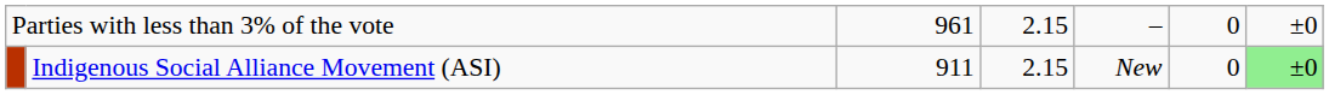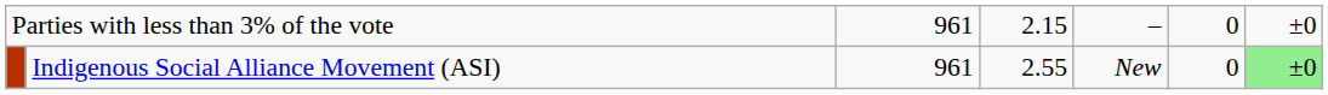Indigenous Social Alliance Movement (ASI) | column 3: 911 -> 961
Indigenous Social Alliance Movement (ASI) | column 4: 2.15 -> 2.55
